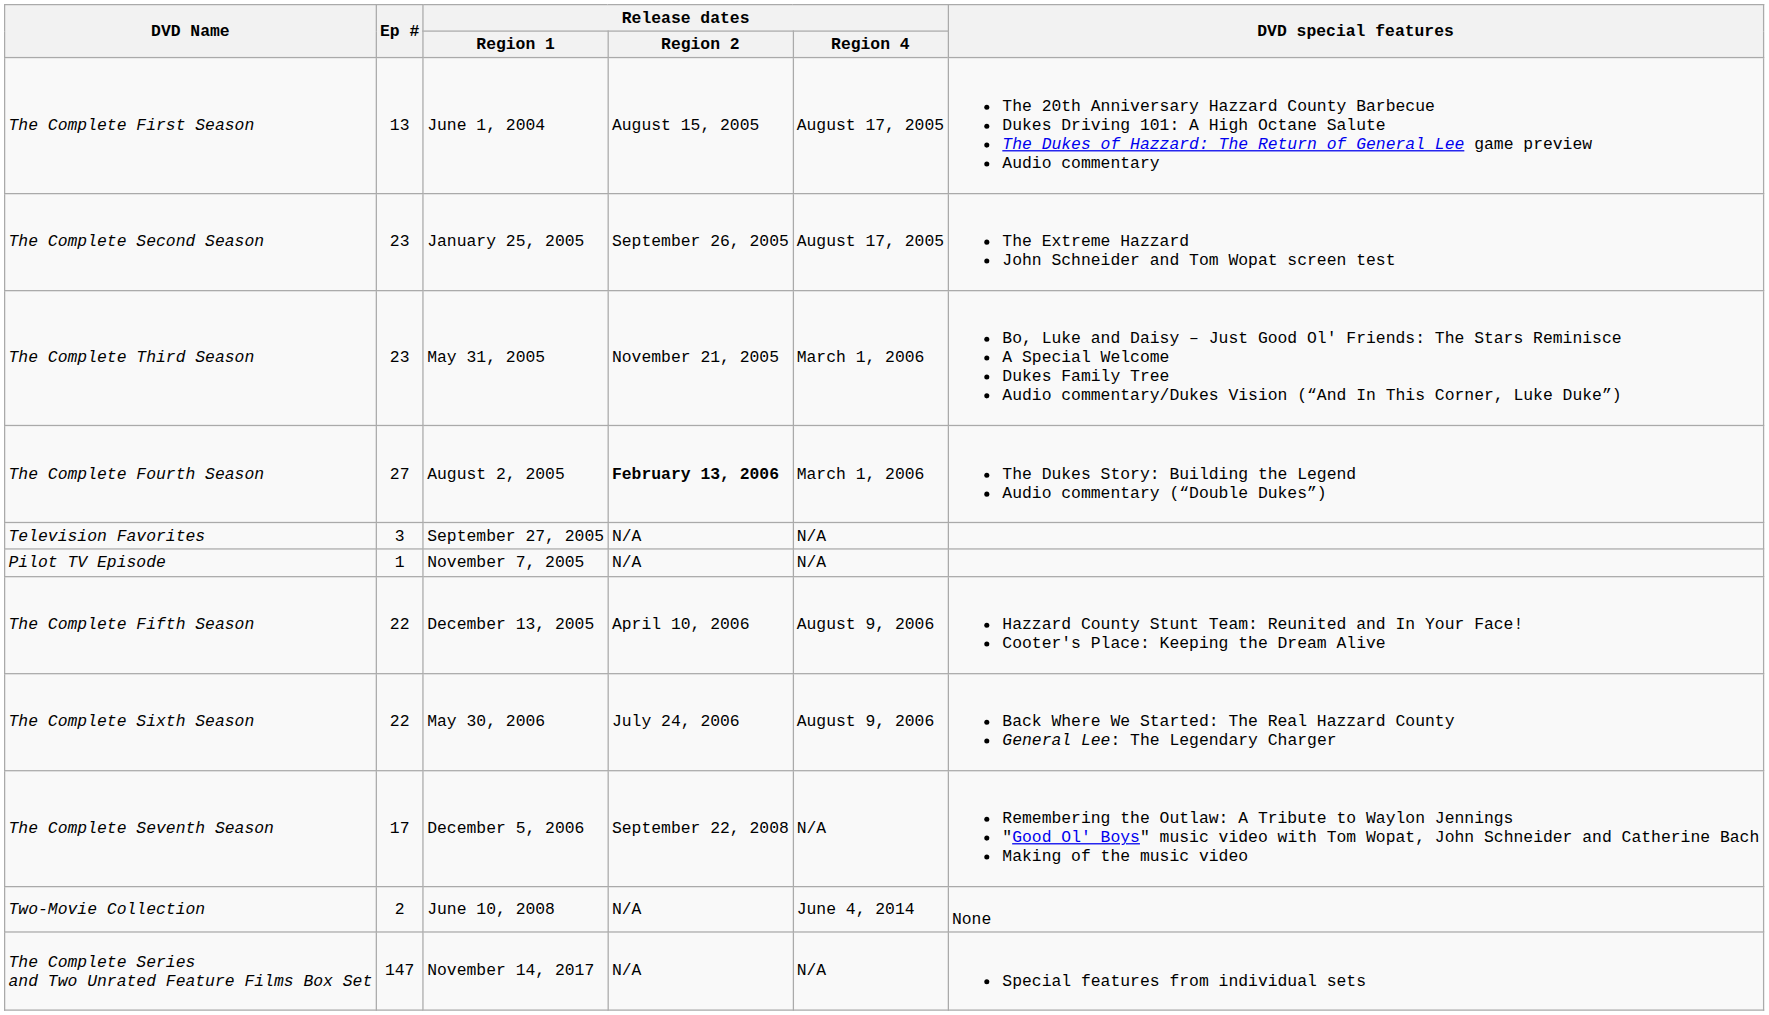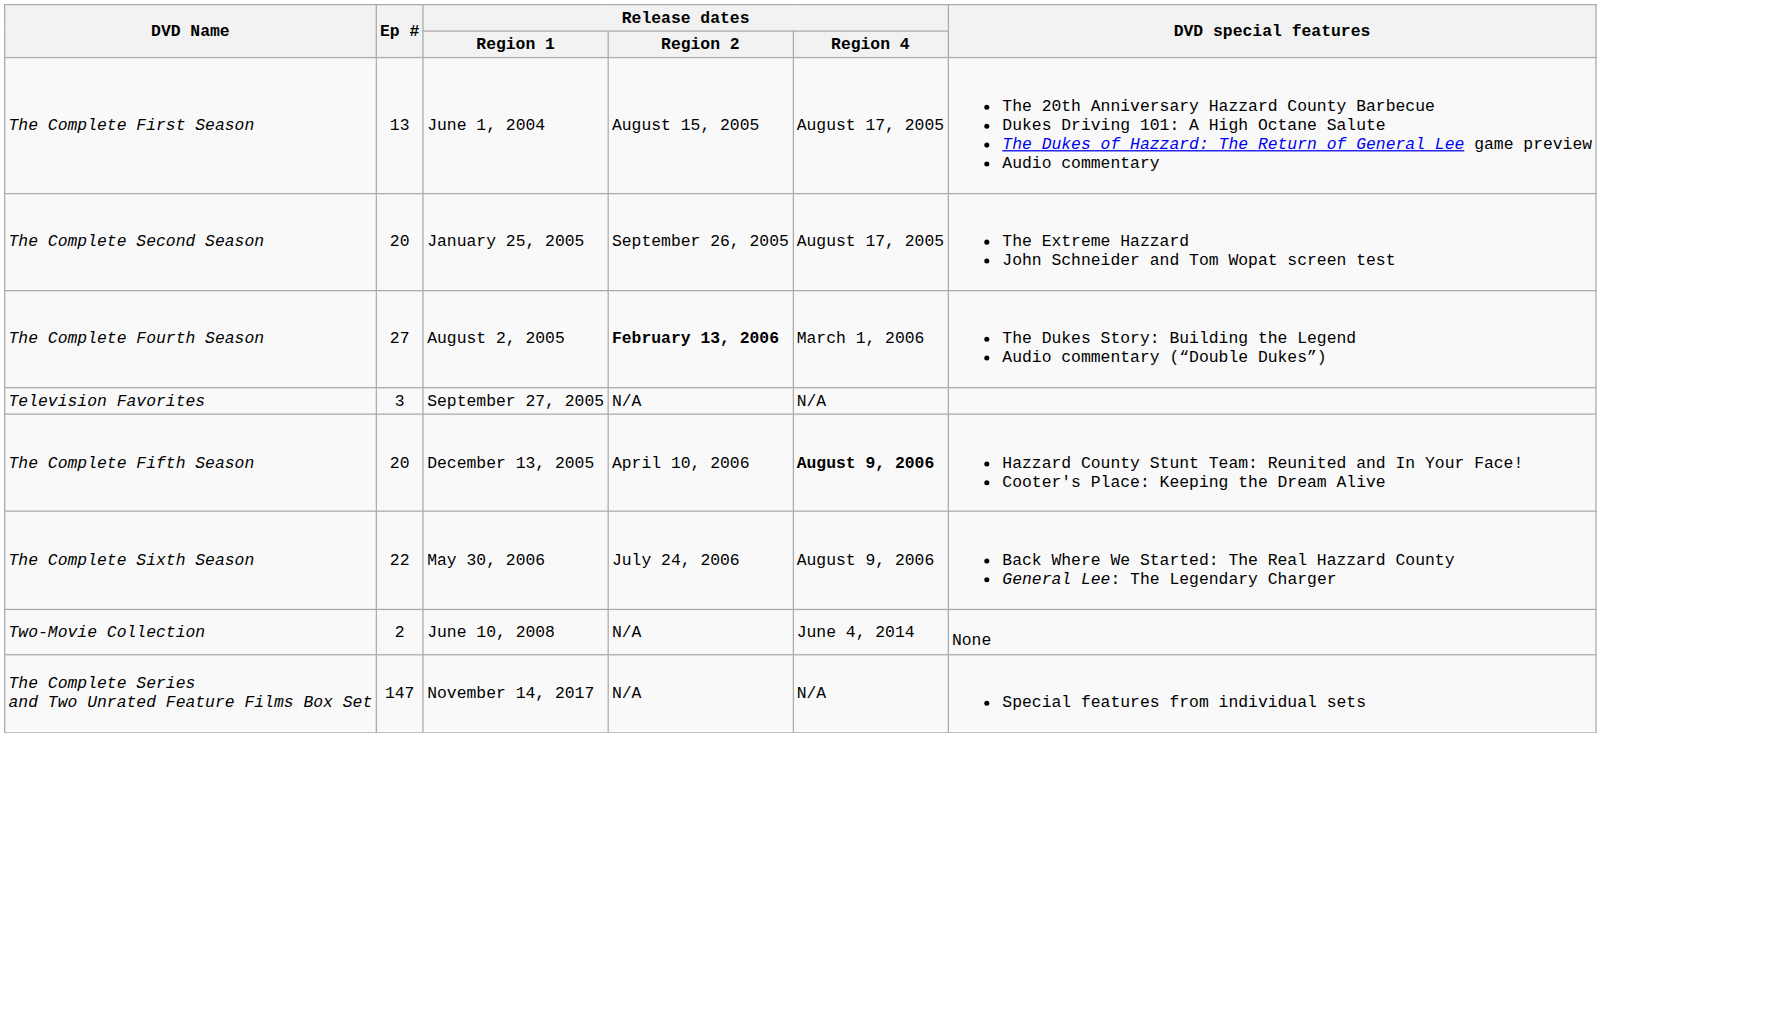The Complete Second Season | Ep #: 23 -> 20
- row: The Complete Third Season | 23 | May 31, 2005 | November 21, 2005 | March 1, 2006 | Bo, Luke and Daisy – Just Good Ol' Friends: The Stars Reminisce A Special Welcome Dukes Family Tree Audio commentary/Dukes Vision (“And In This Corner, Luke Duke”)
- row: Pilot TV Episode | 1 | November 7, 2005 | N/A | N/A
The Complete Fifth Season | Ep #: 22 -> 20
The Complete Fifth Season | Release dates / Region 4: normal -> bold
- row: The Complete Seventh Season | 17 | December 5, 2006 | September 22, 2008 | N/A | Remembering the Outlaw: A Tribute to Waylon Jennings "Good Ol' Boys" music video with Tom Wopat, John Schneider and Catherine Bach Making of the music video
